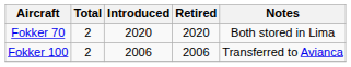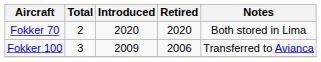Fokker 100 | Total: 2 -> 3
Fokker 100 | Introduced: 2006 -> 2009
